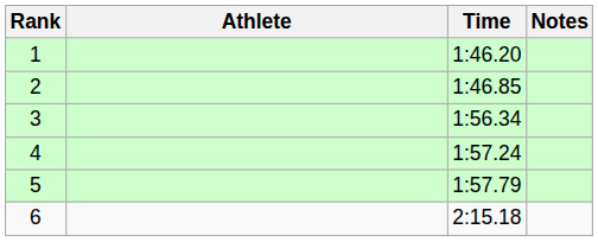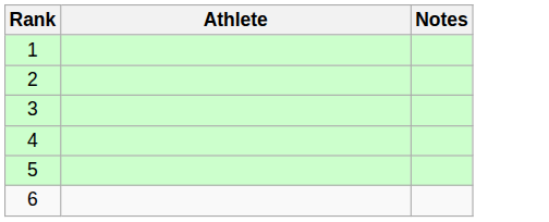- column: Time | 1:46.20 | 1:46.85 | 1:56.34 | 1:57.24 | 1:57.79 | 2:15.18
